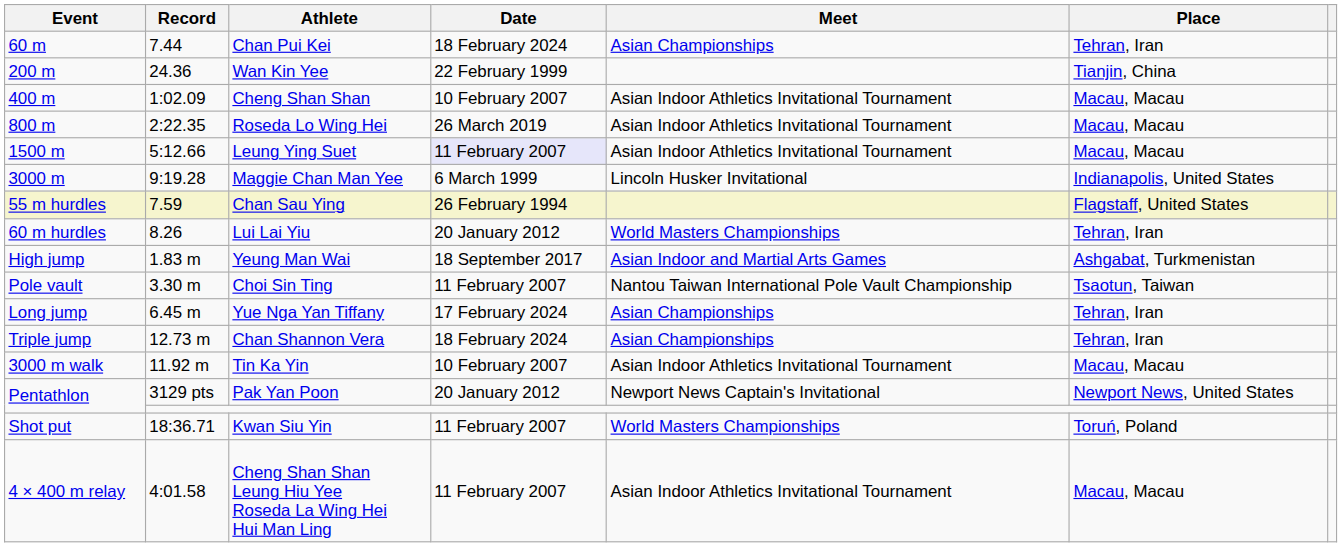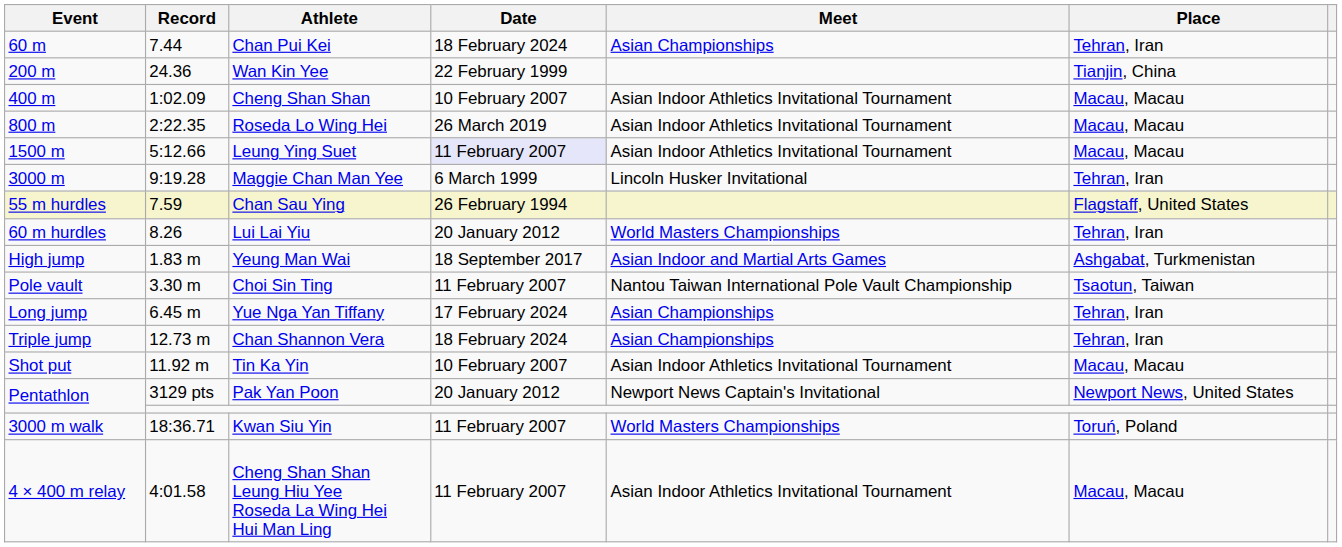Maggie Chan Man Yee | Place: Indianapolis, United States -> Tehran, Iran
Tin Ka Yin | Event: 3000 m walk -> Shot put
Kwan Siu Yin | Event: Shot put -> 3000 m walk
